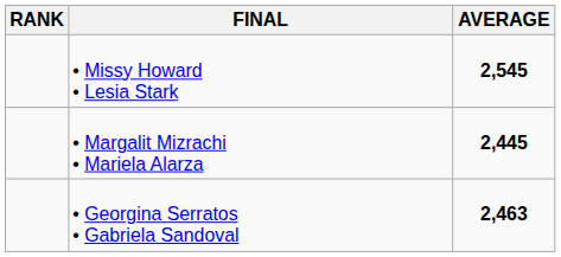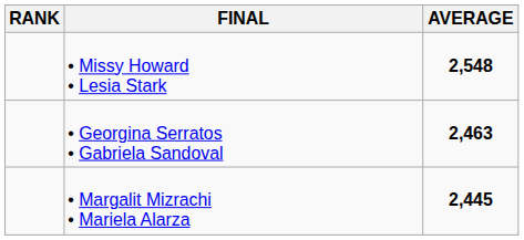• Missy Howard • Lesia Stark | AVERAGE: 2,545 -> 2,548
rows swapped: • Georgina Serratos • Gabriela Sandoval <-> • Margalit Mizrachi • Mariela Alarza
